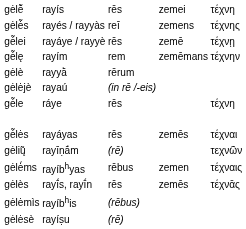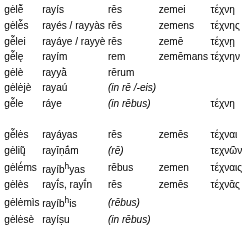gėlė̃s | column 3: reī -> rēs
gė̃le | column 3: rēs -> (in rēbus)
gėlėsè | column 3: (rē) -> (in rēbus)
